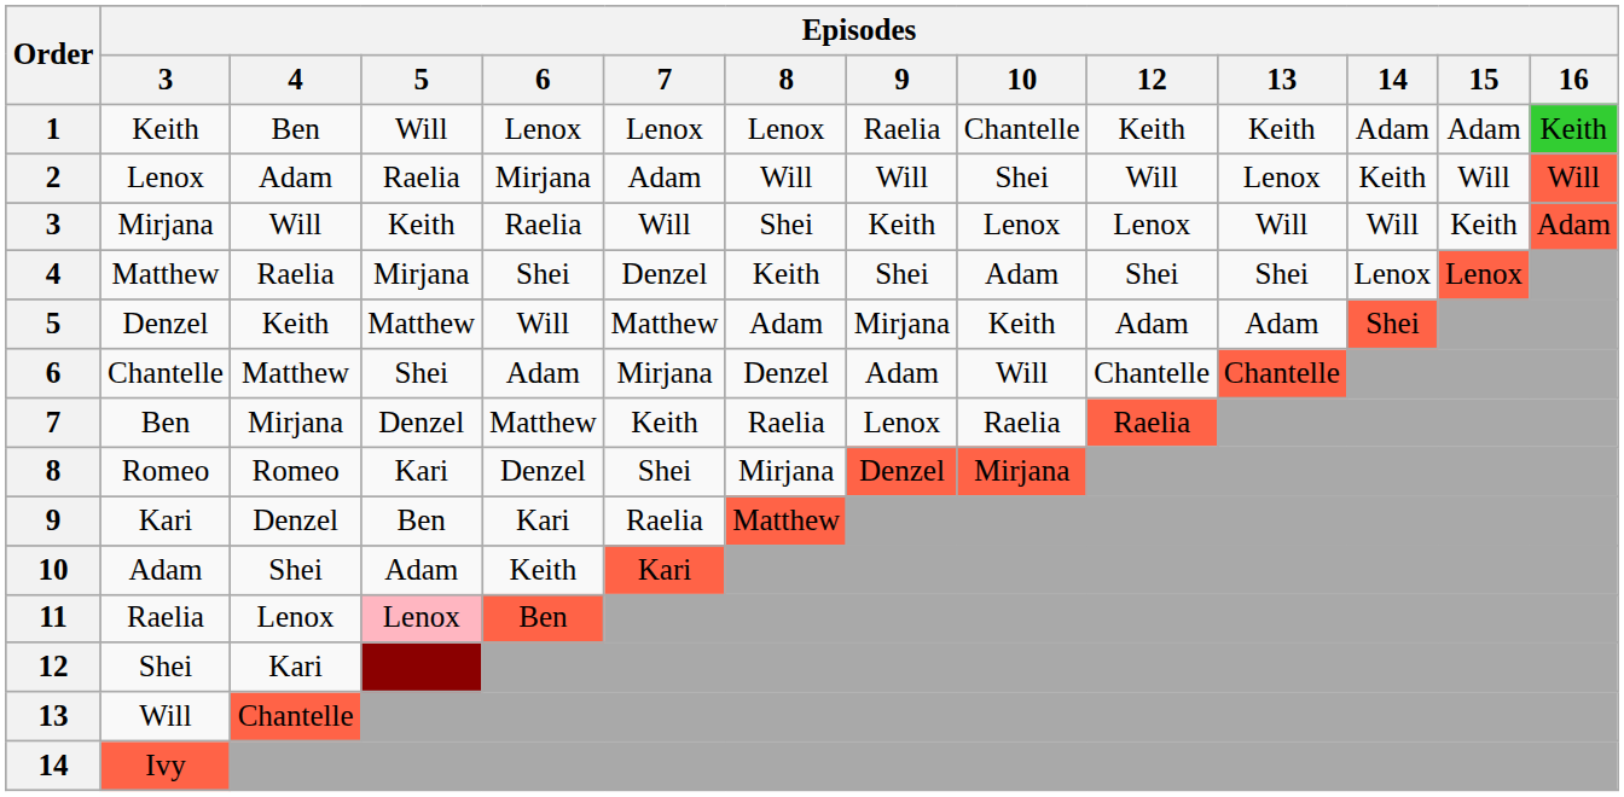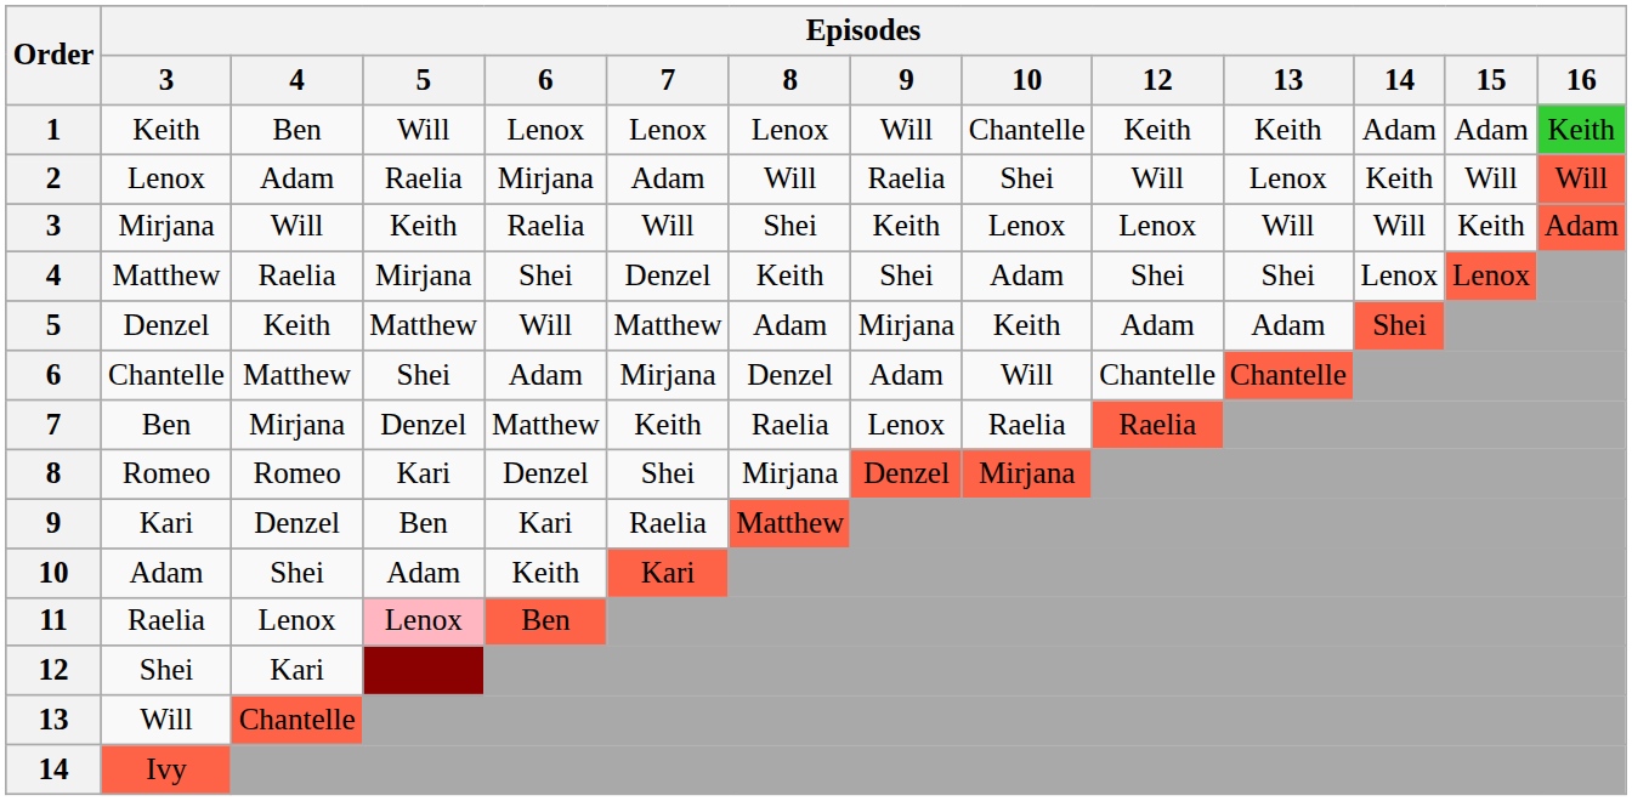1 | Episodes / 9: Raelia -> Will
2 | Episodes / 9: Will -> Raelia
